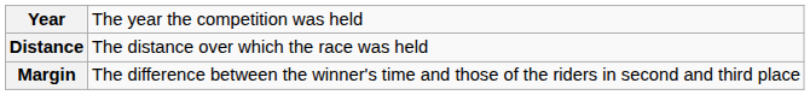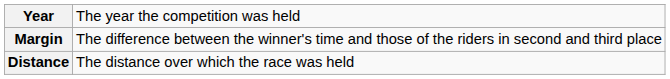rows swapped: Margin <-> Distance
